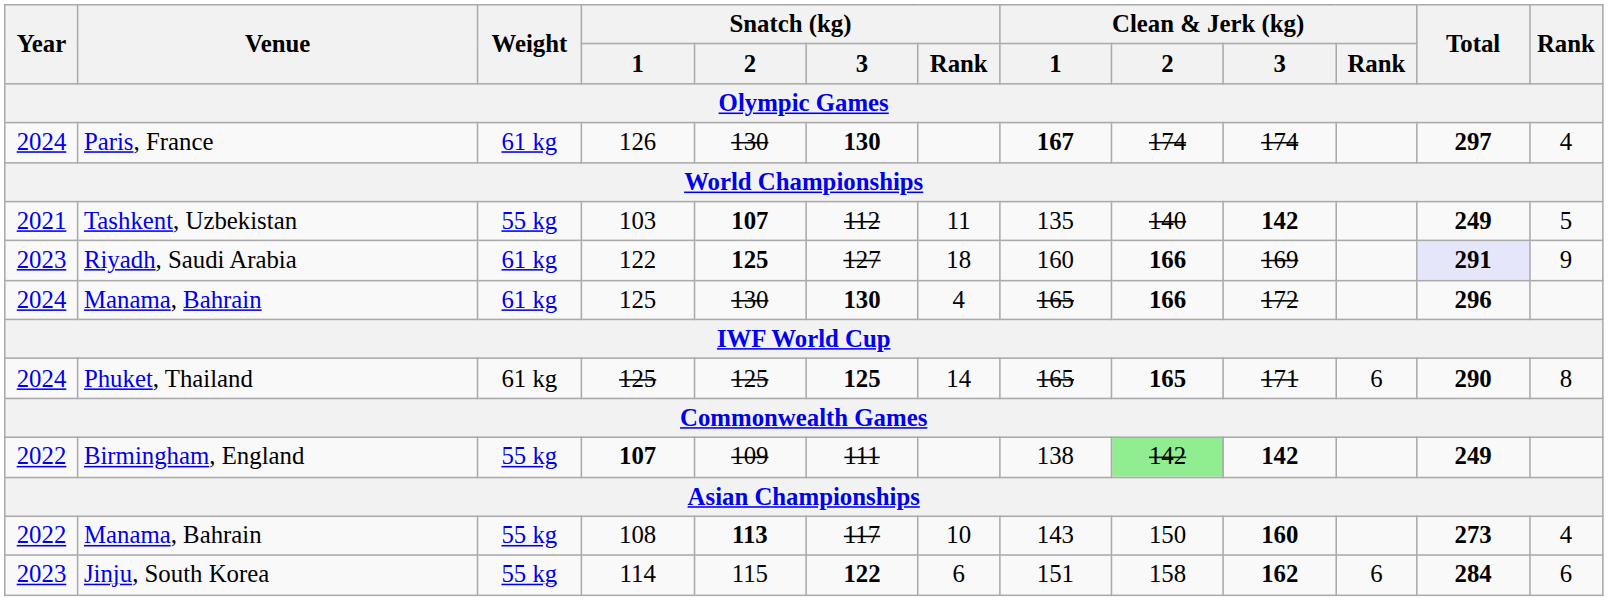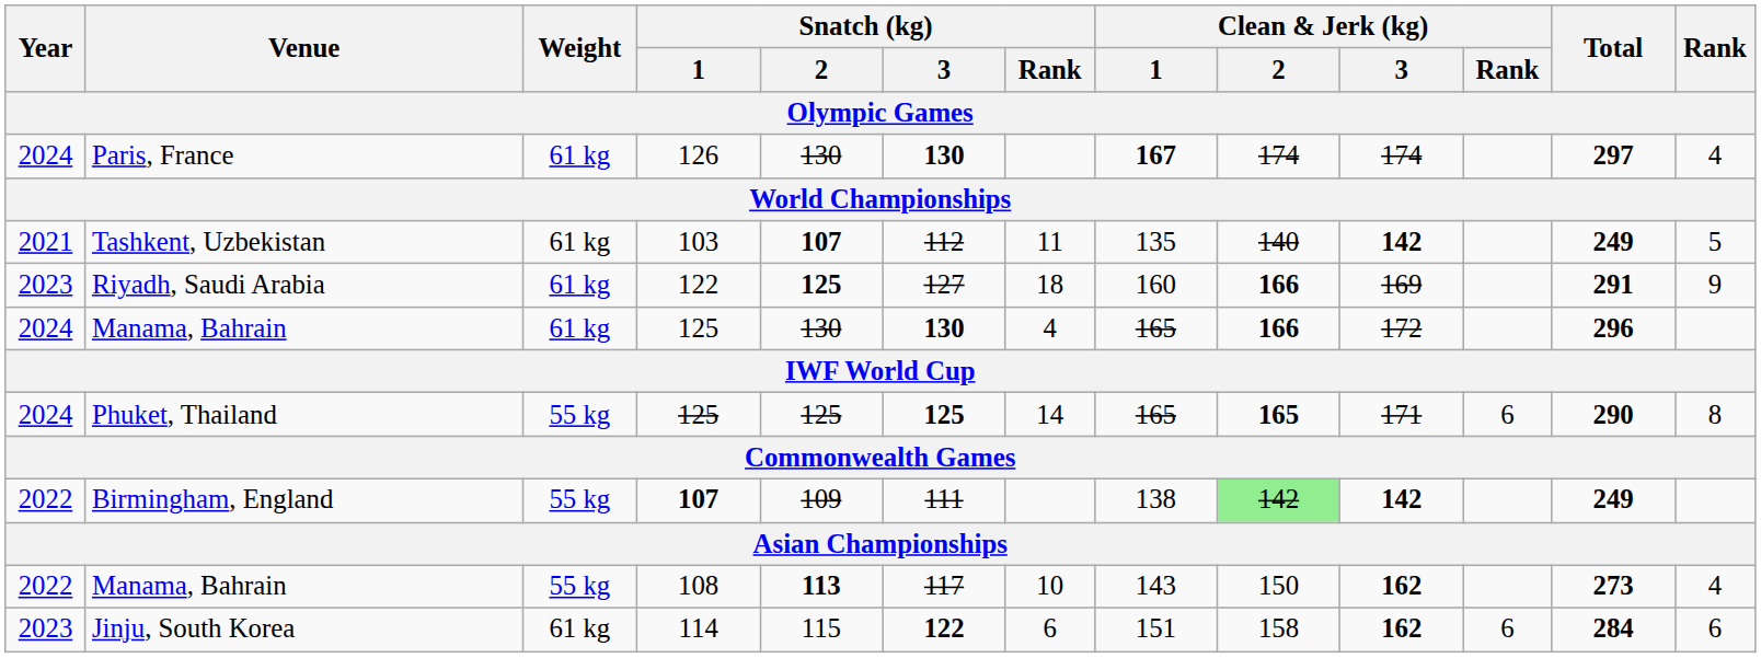Tashkent, Uzbekistan | Weight / Olympic Games: 55 kg -> 61 kg
Riyadh, Saudi Arabia | Total / Olympic Games: lavender background -> no background
Phuket, Thailand | Weight / Olympic Games: 61 kg -> 55 kg
Manama, Bahrain / 108 | Clean & Jerk (kg) / 3 / Olympic Games: 160 -> 162
Jinju, South Korea | Weight / Olympic Games: 55 kg -> 61 kg
